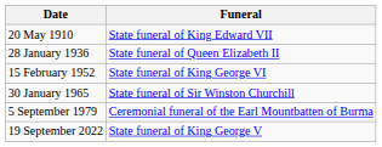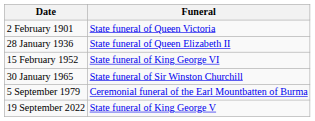+ row: 2 February 1901 | State funeral of Queen Victoria
- row: 20 May 1910 | State funeral of King Edward VII
